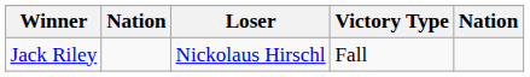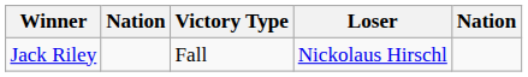columns swapped: Victory Type <-> Loser
